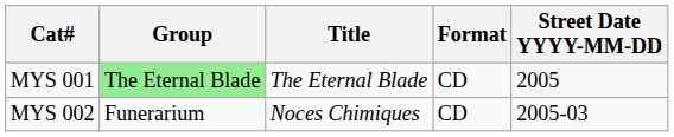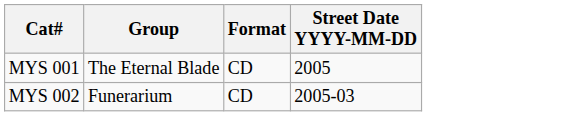- column: Title | The Eternal Blade | Noces Chimiques
MYS 001 | Group: lightgreen background -> no background
